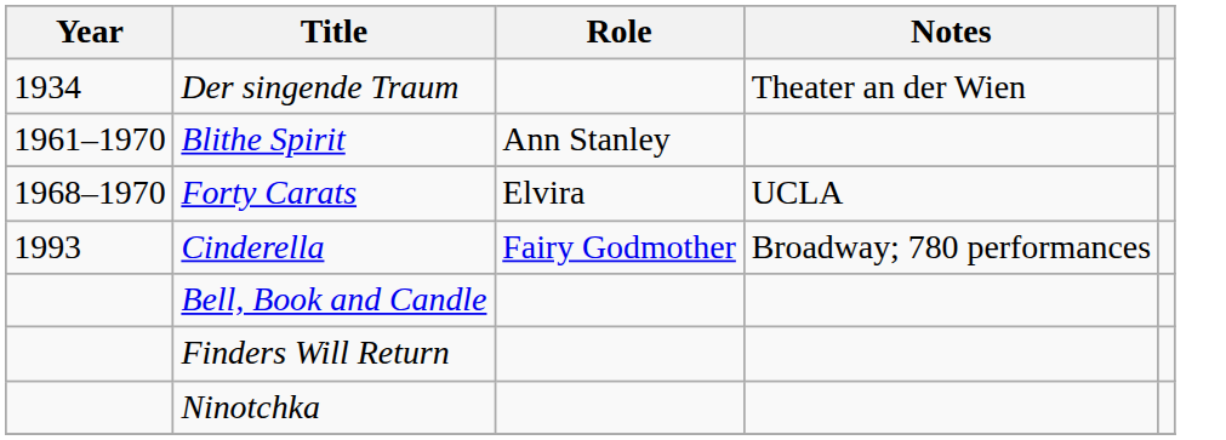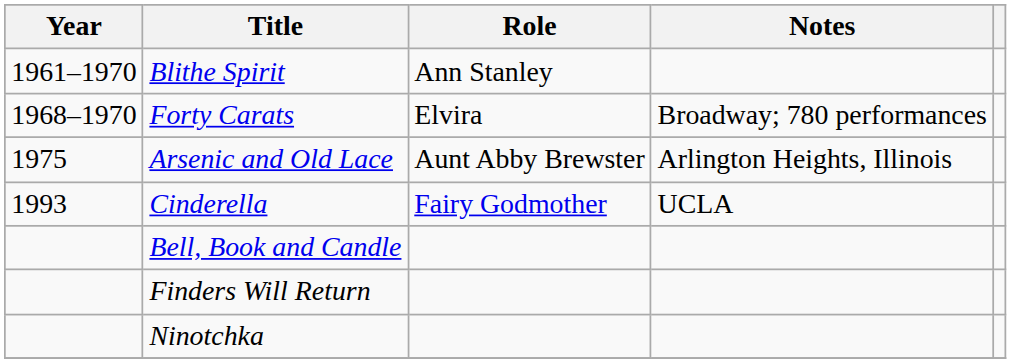- row: 1934 | Der singende Traum | Theater an der Wien
Forty Carats | Notes: UCLA -> Broadway; 780 performances
+ row: 1975 | Arsenic and Old Lace | Aunt Abby Brewster | Arlington Heights, Illinois
Cinderella | Notes: Broadway; 780 performances -> UCLA
